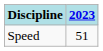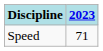Speed | 2023: 51 -> 71
